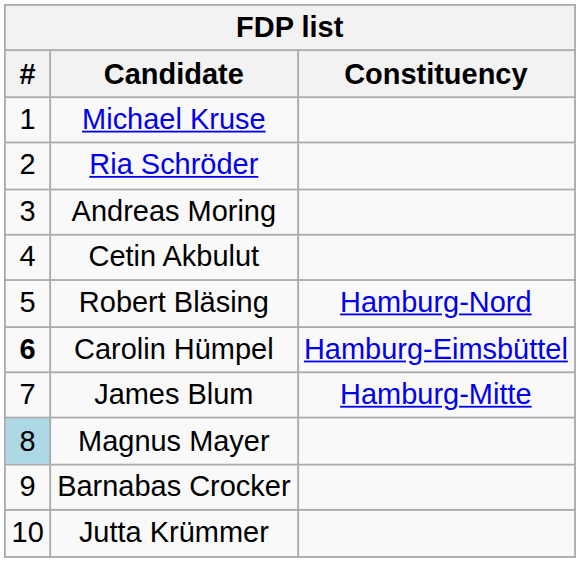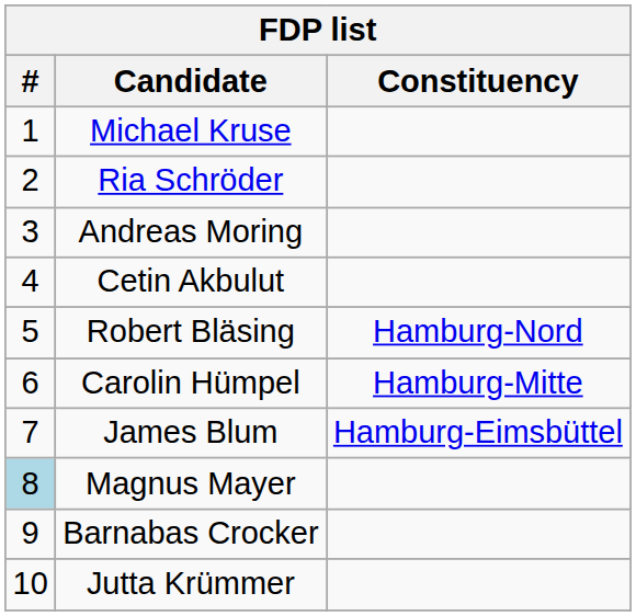Carolin Hümpel | #: bold -> normal
Carolin Hümpel | Constituency: Hamburg-Eimsbüttel -> Hamburg-Mitte
James Blum | Constituency: Hamburg-Mitte -> Hamburg-Eimsbüttel
